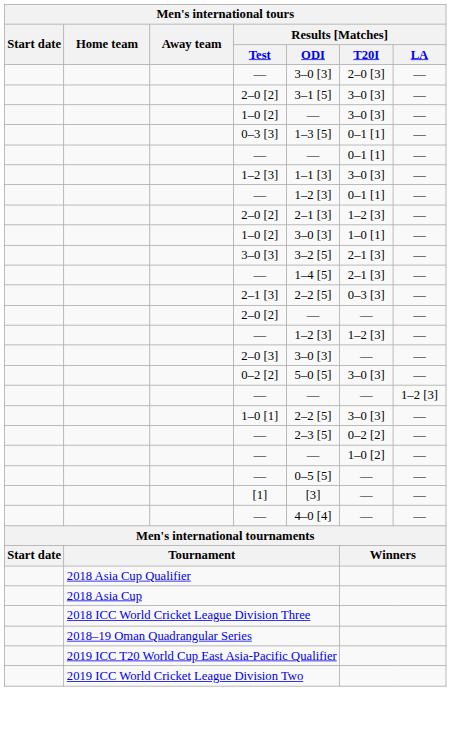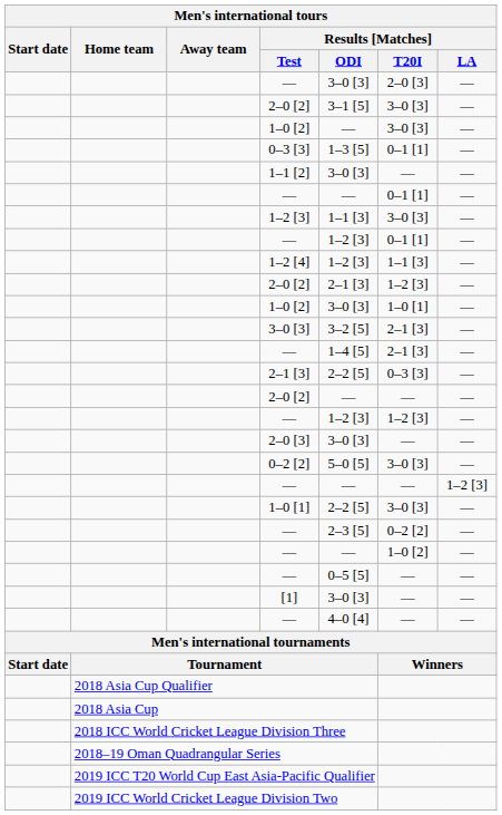+ row: 1–1 [2] | 3–0 [3] | — | —
+ row: 1–2 [4] | 1–2 [3] | 1–1 [3] | —
[1] | Results [Matches] / ODI: [3] -> 3–0 [3]
